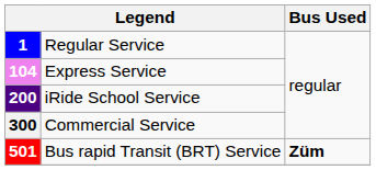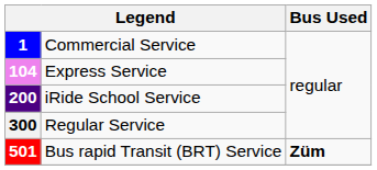1 | column 2: Regular Service -> Commercial Service
300 | column 2: Commercial Service -> Regular Service
